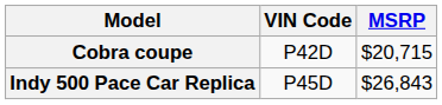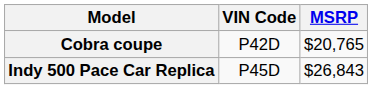Cobra coupe | MSRP: $20,715 -> $20,765
